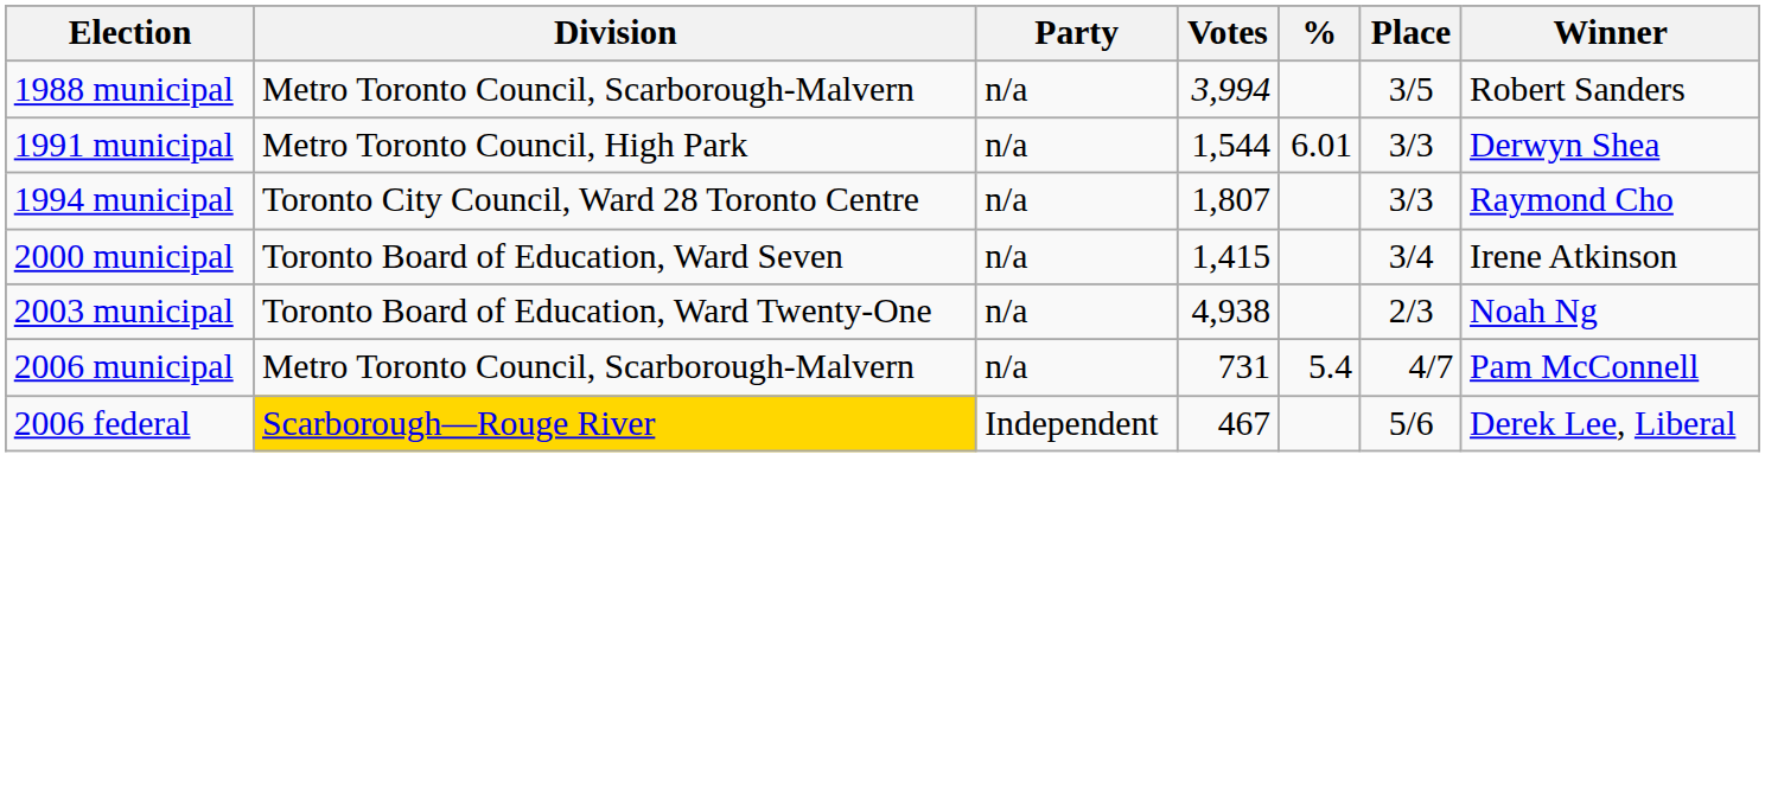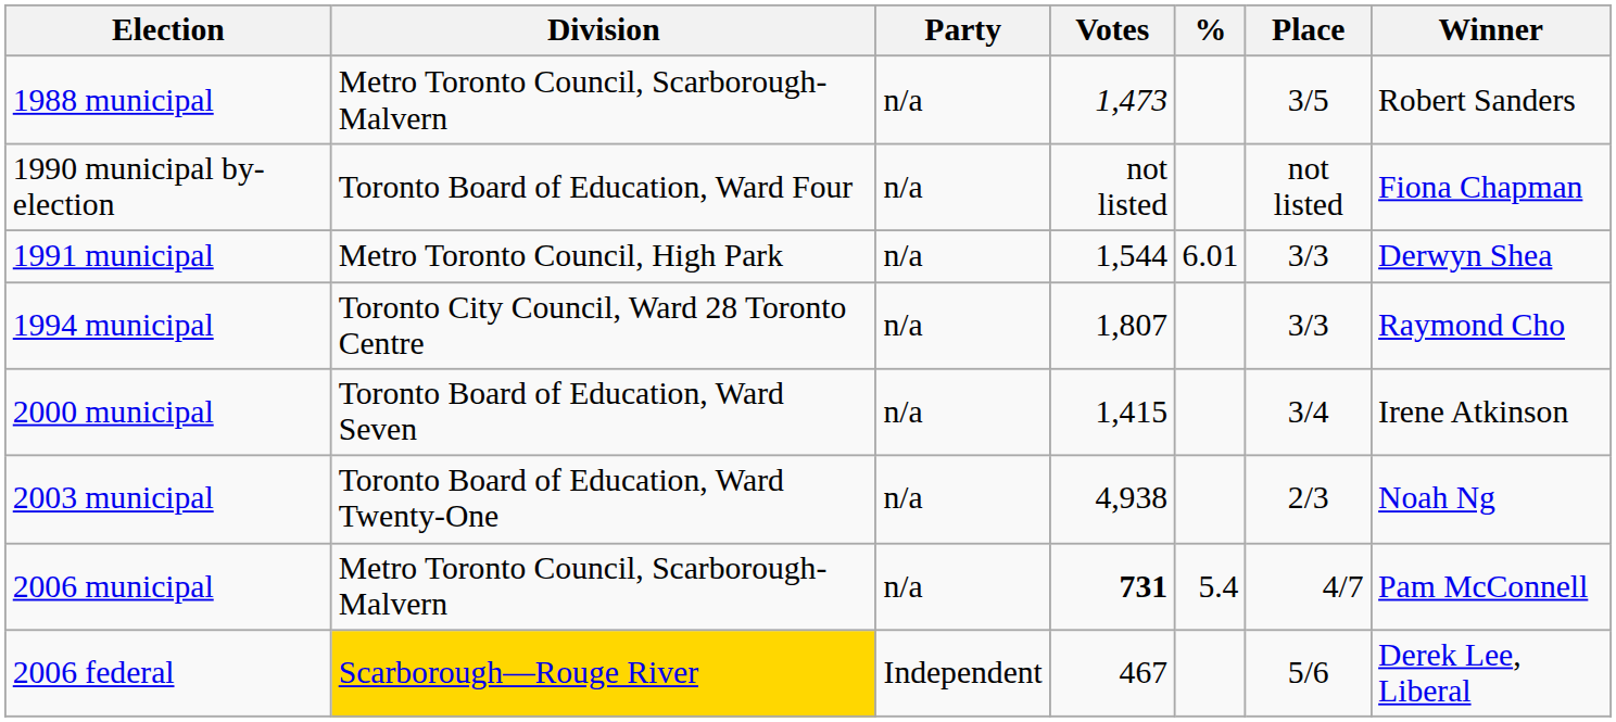1988 municipal | Votes: 3,994 -> 1,473
+ row: 1990 municipal by-election | Toronto Board of Education, Ward Four | n/a | not listed | not listed | Fiona Chapman
2006 municipal | Votes: normal -> bold
